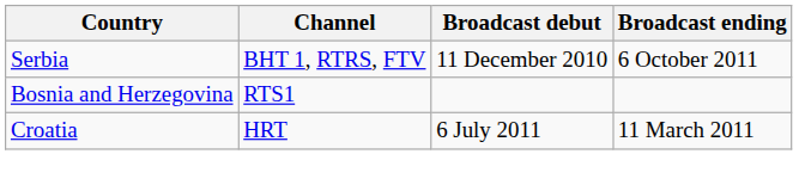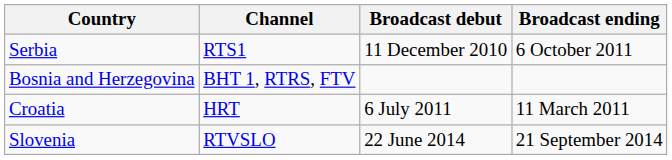Serbia | Channel: BHT 1, RTRS, FTV -> RTS1
Bosnia and Herzegovina | Channel: RTS1 -> BHT 1, RTRS, FTV
+ row: Slovenia | RTVSLO | 22 June 2014 | 21 September 2014
